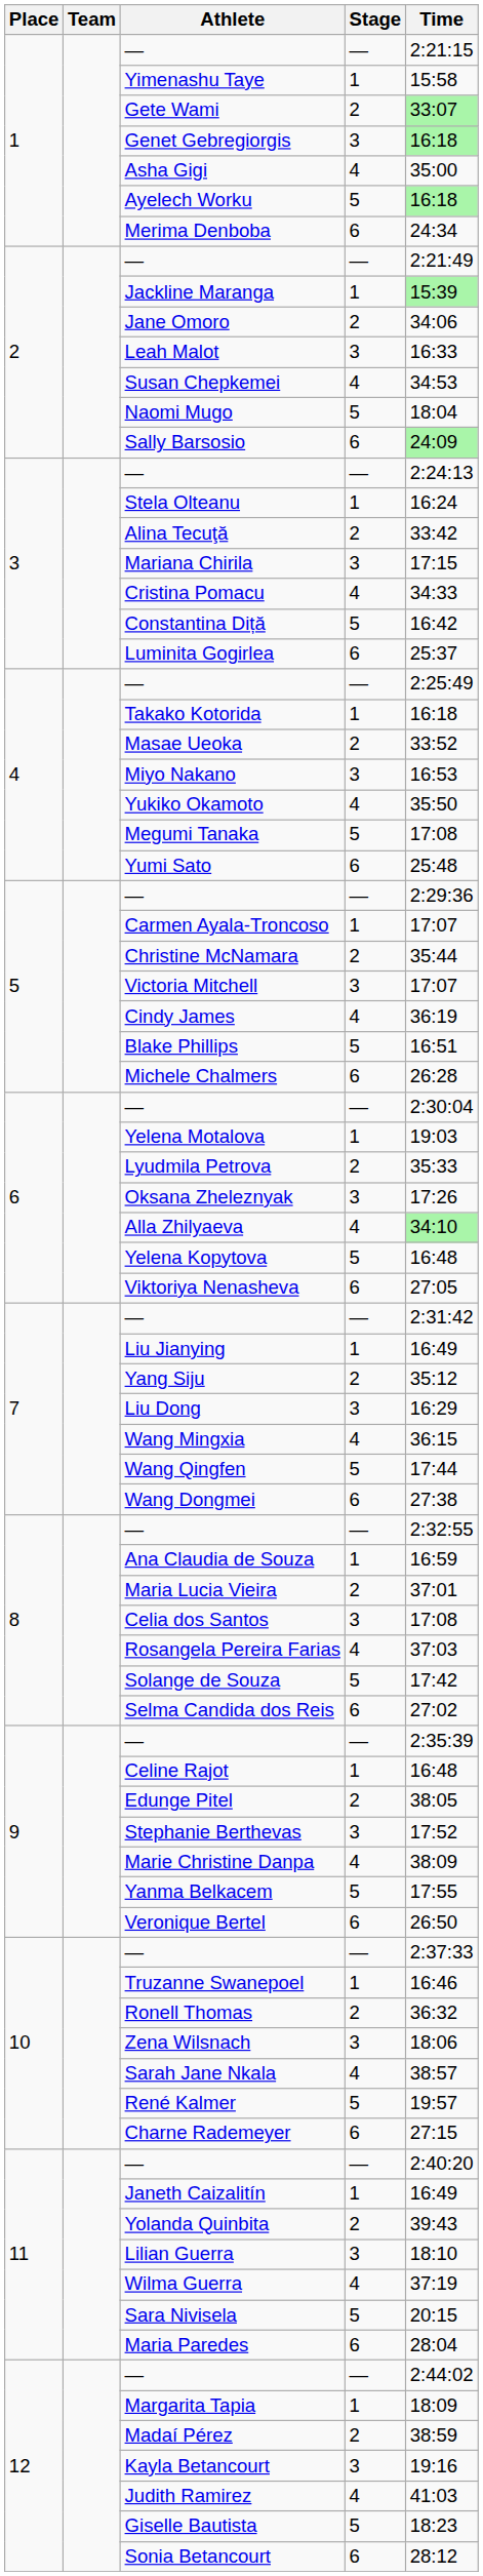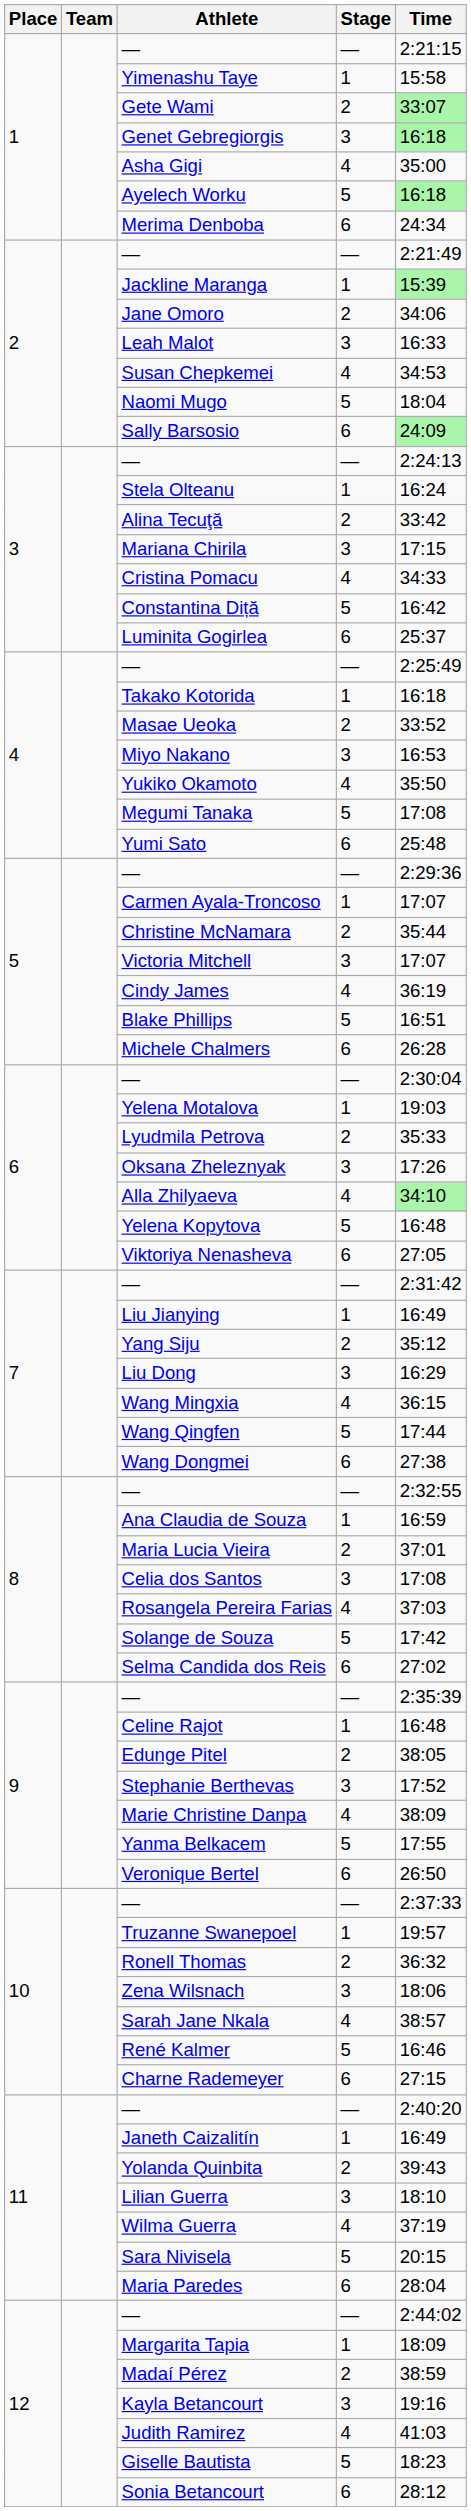Truzanne Swanepoel | Time: 16:46 -> 19:57
René Kalmer | Time: 19:57 -> 16:46
